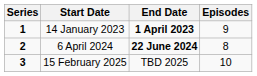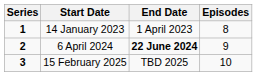14 January 2023 | End Date: bold -> normal
14 January 2023 | Episodes: 9 -> 8
6 April 2024 | Episodes: 8 -> 9
